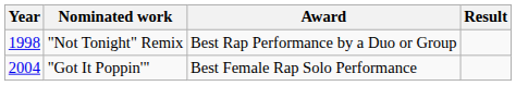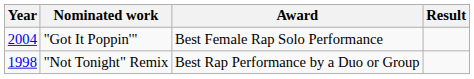rows swapped: "Not Tonight" Remix <-> "Got It Poppin'"
